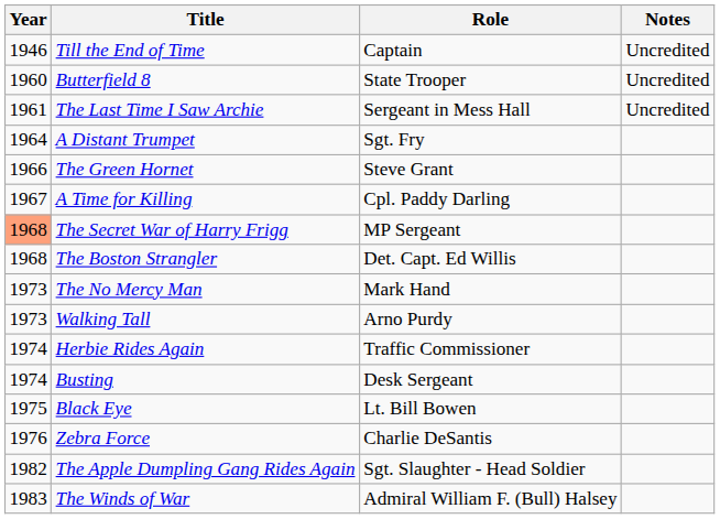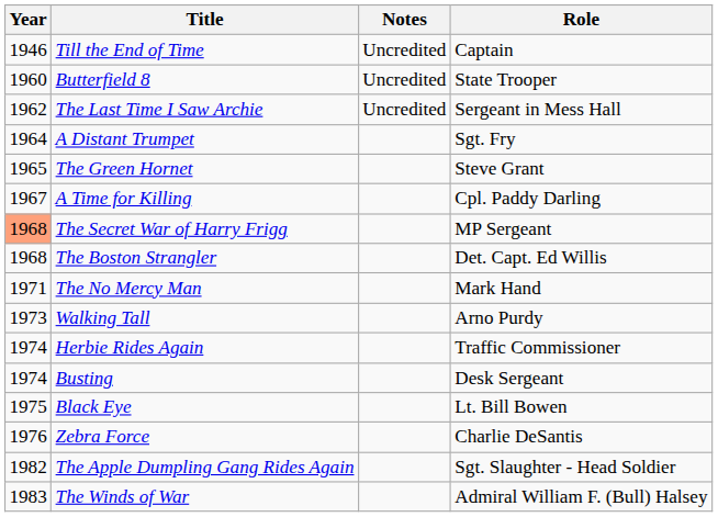columns swapped: Role <-> Notes
The Last Time I Saw Archie | Year: 1961 -> 1962
The Green Hornet | Year: 1966 -> 1965
The No Mercy Man | Year: 1973 -> 1971
